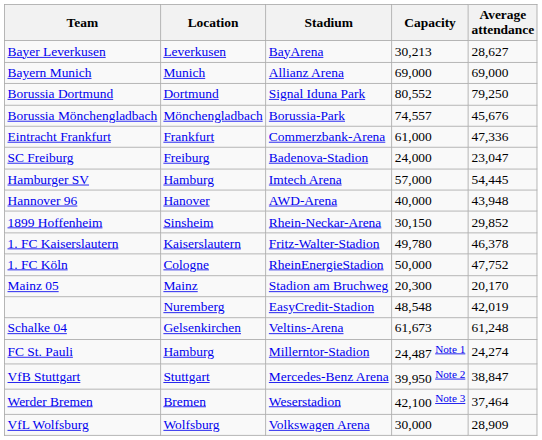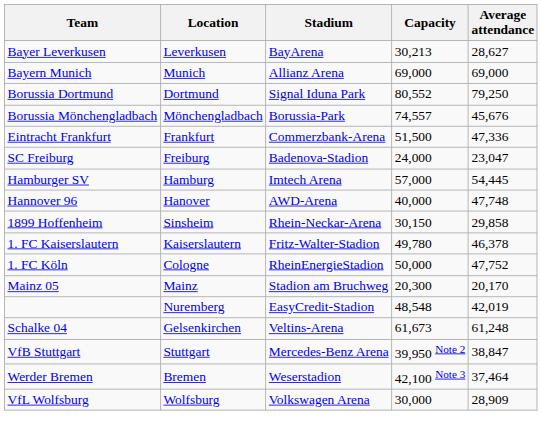Eintracht Frankfurt | Capacity: 61,000 -> 51,500
Hannover 96 | Average attendance: 43,948 -> 47,748
1899 Hoffenheim | Average attendance: 29,852 -> 29,858
- row: FC St. Pauli | Hamburg | Millerntor-Stadion | 24,487 Note 1 | 24,274
